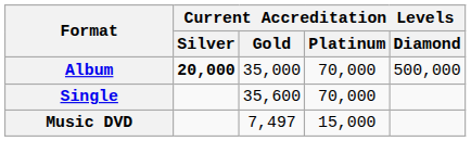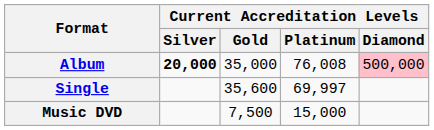Album | Current Accreditation Levels / Platinum: 70,000 -> 76,008
Album | Current Accreditation Levels / Diamond: no background -> pink background
Single | Current Accreditation Levels / Platinum: 70,000 -> 69,997
Music DVD | Current Accreditation Levels / Gold: 7,497 -> 7,500
